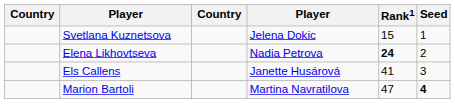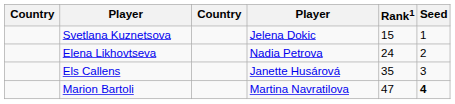Elena Likhovtseva | Rank1: bold -> normal
Els Callens | Rank1: 41 -> 35
